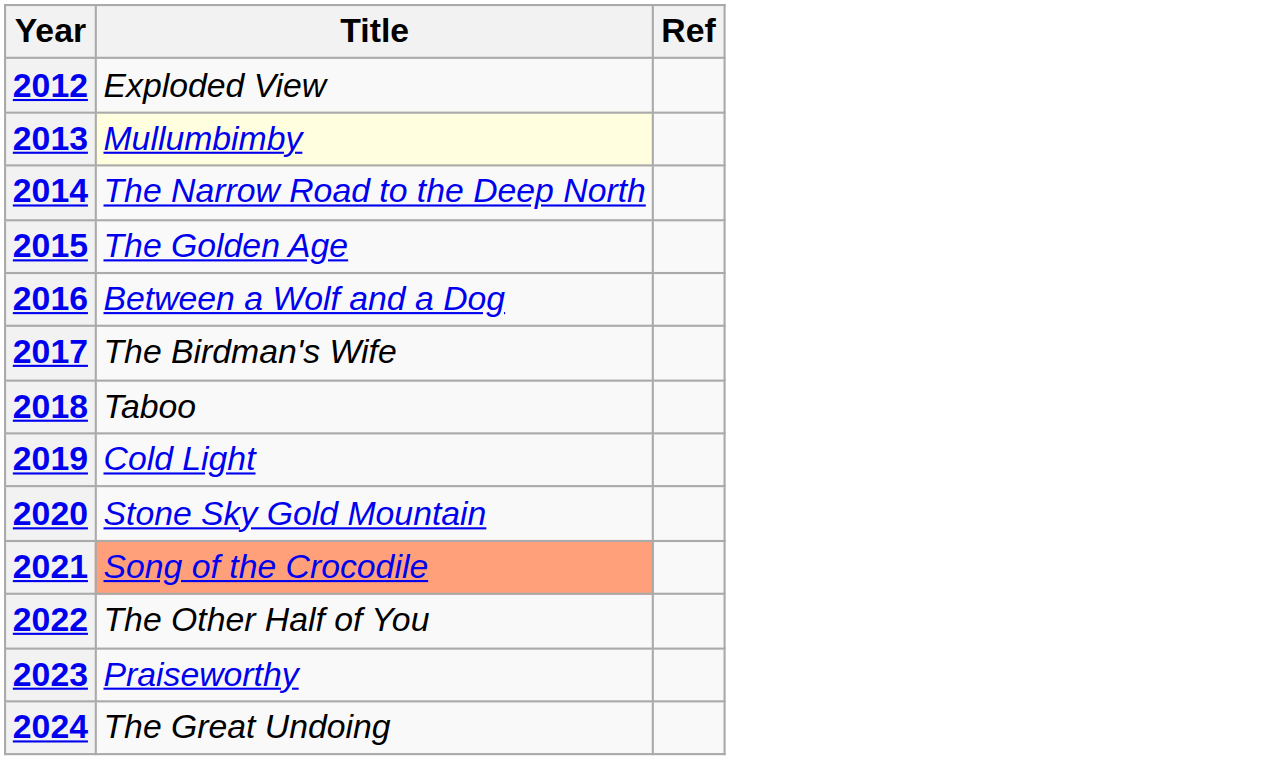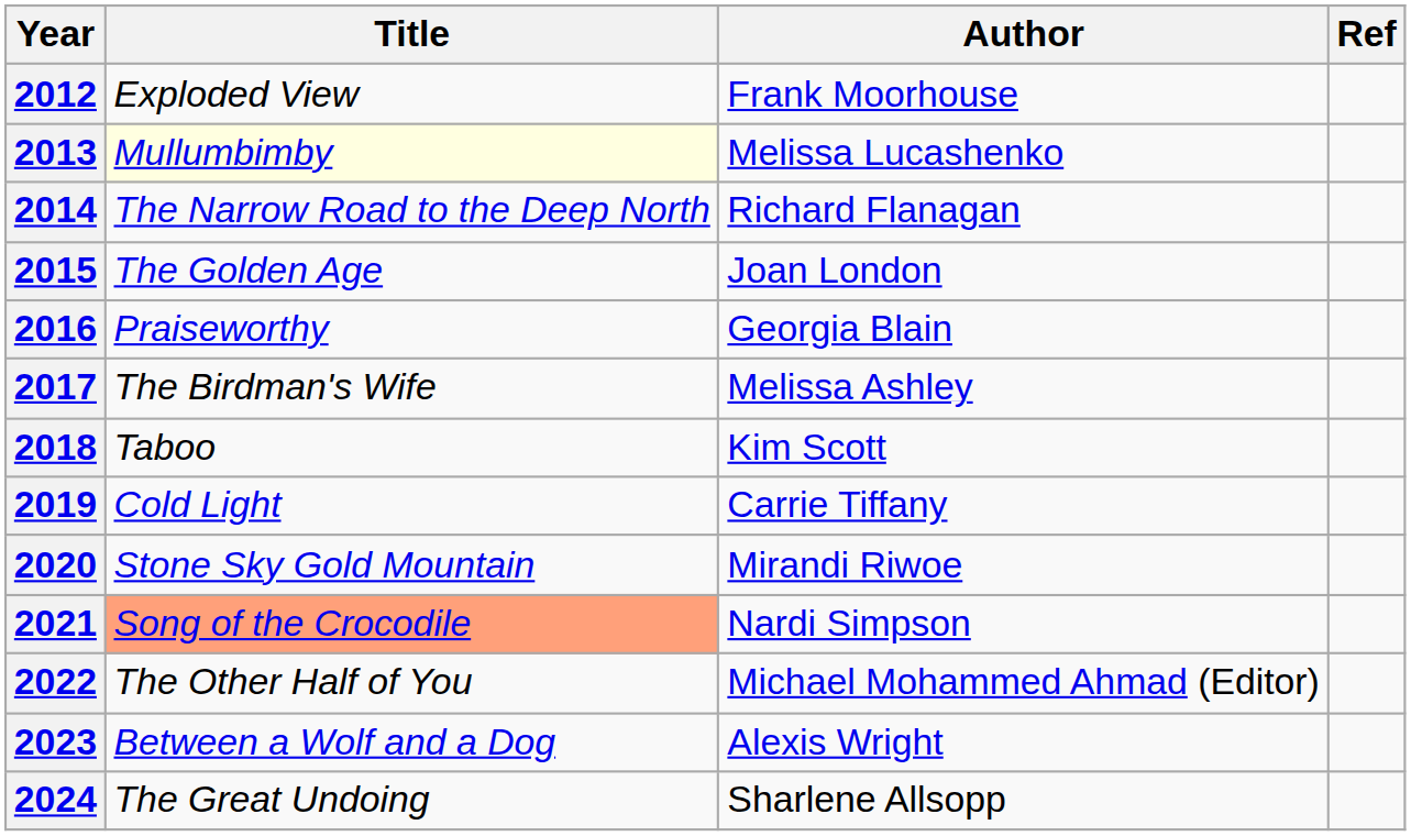+ column: Author | Frank Moorhouse | Melissa Lucashenko | Richard Flanagan | Joan London | Georgia Blain | Melissa Ashley | Kim Scott | Carrie Tiffany | Mirandi Riwoe | Nardi Simpson | Michael Mohammed Ahmad (Editor) | Alexis Wright | Sharlene Allsopp
2016 | Title: Between a Wolf and a Dog -> Praiseworthy
2023 | Title: Praiseworthy -> Between a Wolf and a Dog
